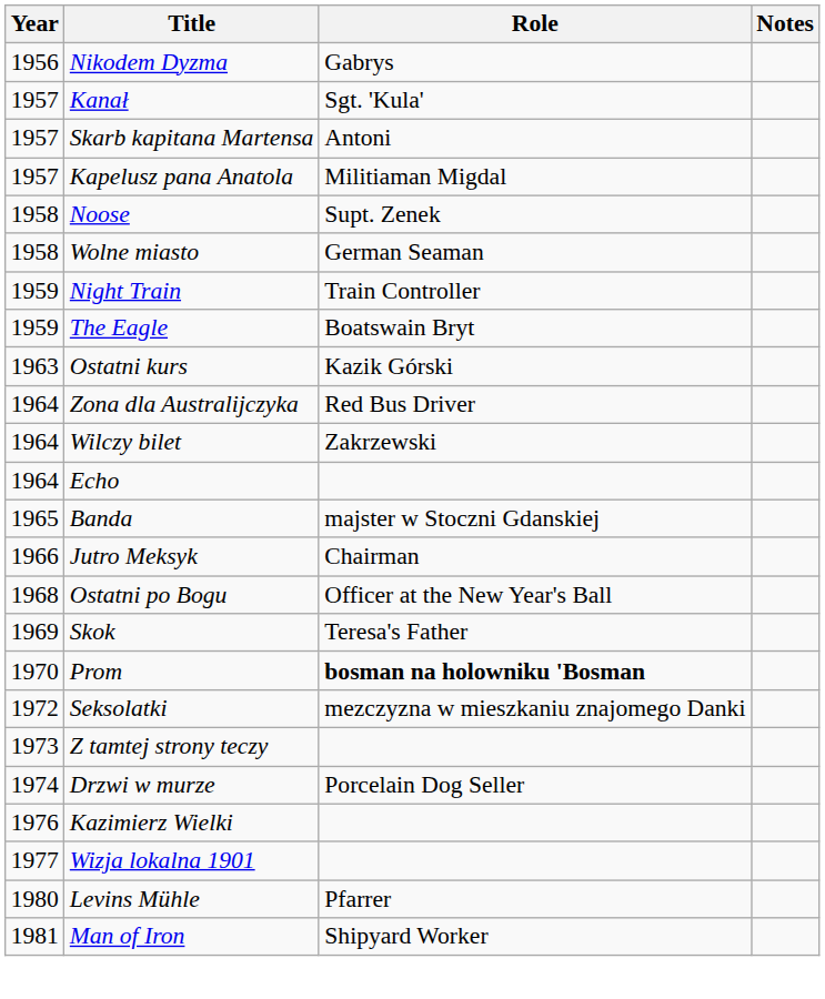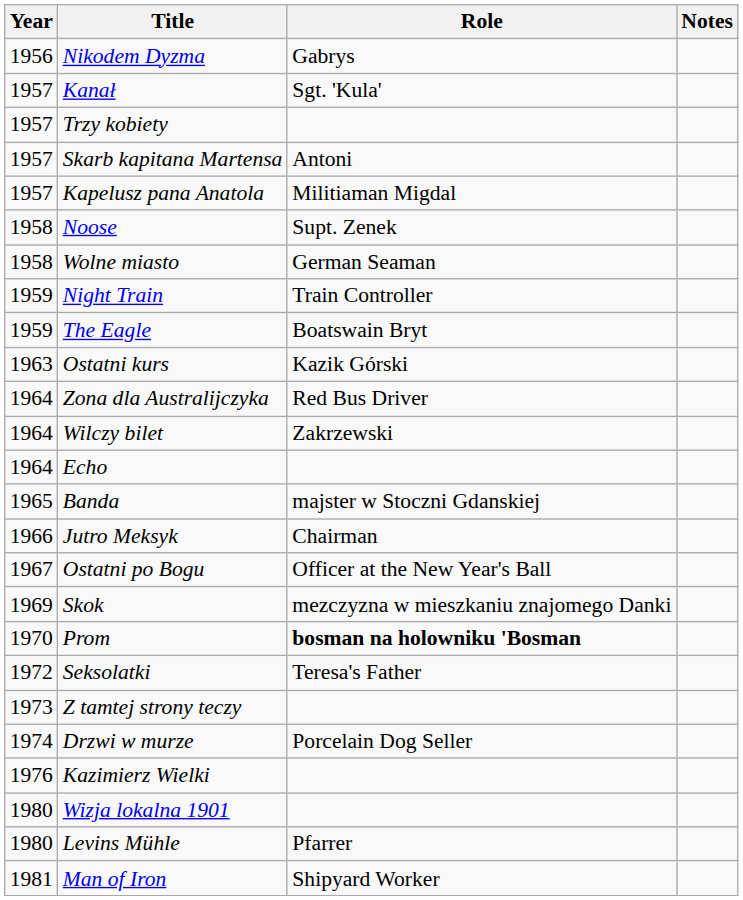+ row: 1957 | Trzy kobiety
Ostatni po Bogu | Year: 1968 -> 1967
Skok | Role: Teresa's Father -> mezczyzna w mieszkaniu znajomego Danki
Seksolatki | Role: mezczyzna w mieszkaniu znajomego Danki -> Teresa's Father
Wizja lokalna 1901 | Year: 1977 -> 1980
